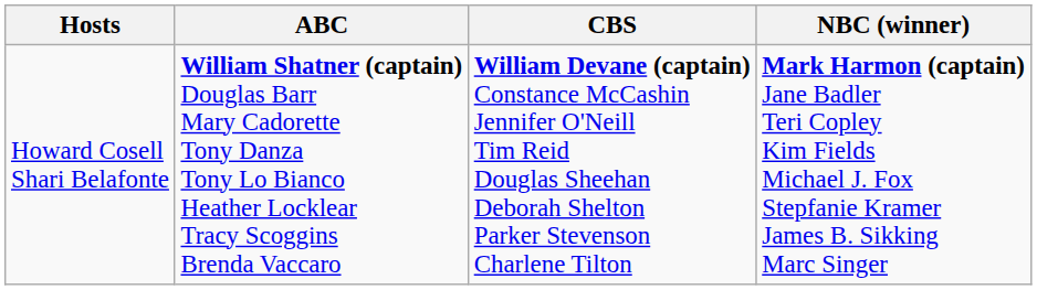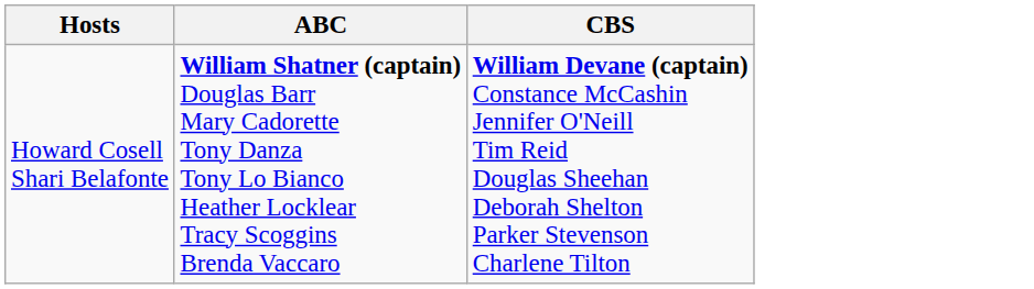- column: NBC (winner) | Mark Harmon (captain) Jane Badler Teri Copley Kim Fields Michael J. Fox Stepfanie Kramer James B. Sikking Marc Singer
